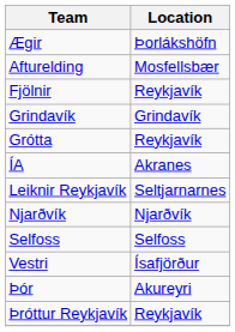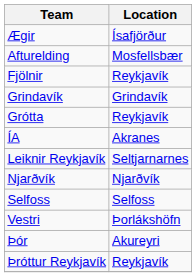Ægir | Location: Þorlákshöfn -> Ísafjörður
Vestri | Location: Ísafjörður -> Þorlákshöfn
